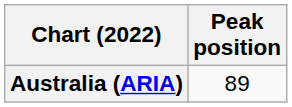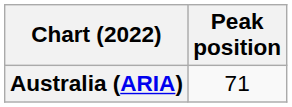Australia (ARIA) | Peak position: 89 -> 71
